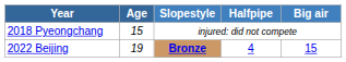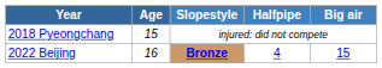2022 Beijing | Age: 19 -> 16
